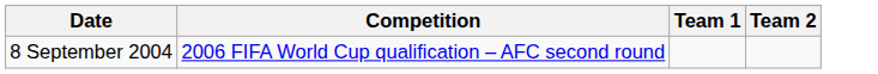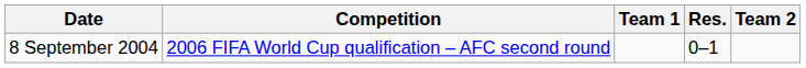+ column: Res. | 0–1
